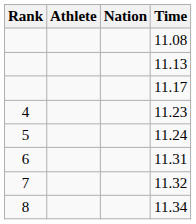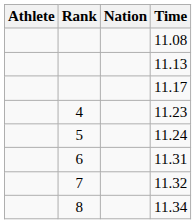columns swapped: Rank <-> Athlete
